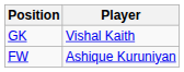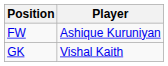rows swapped: GK <-> FW
